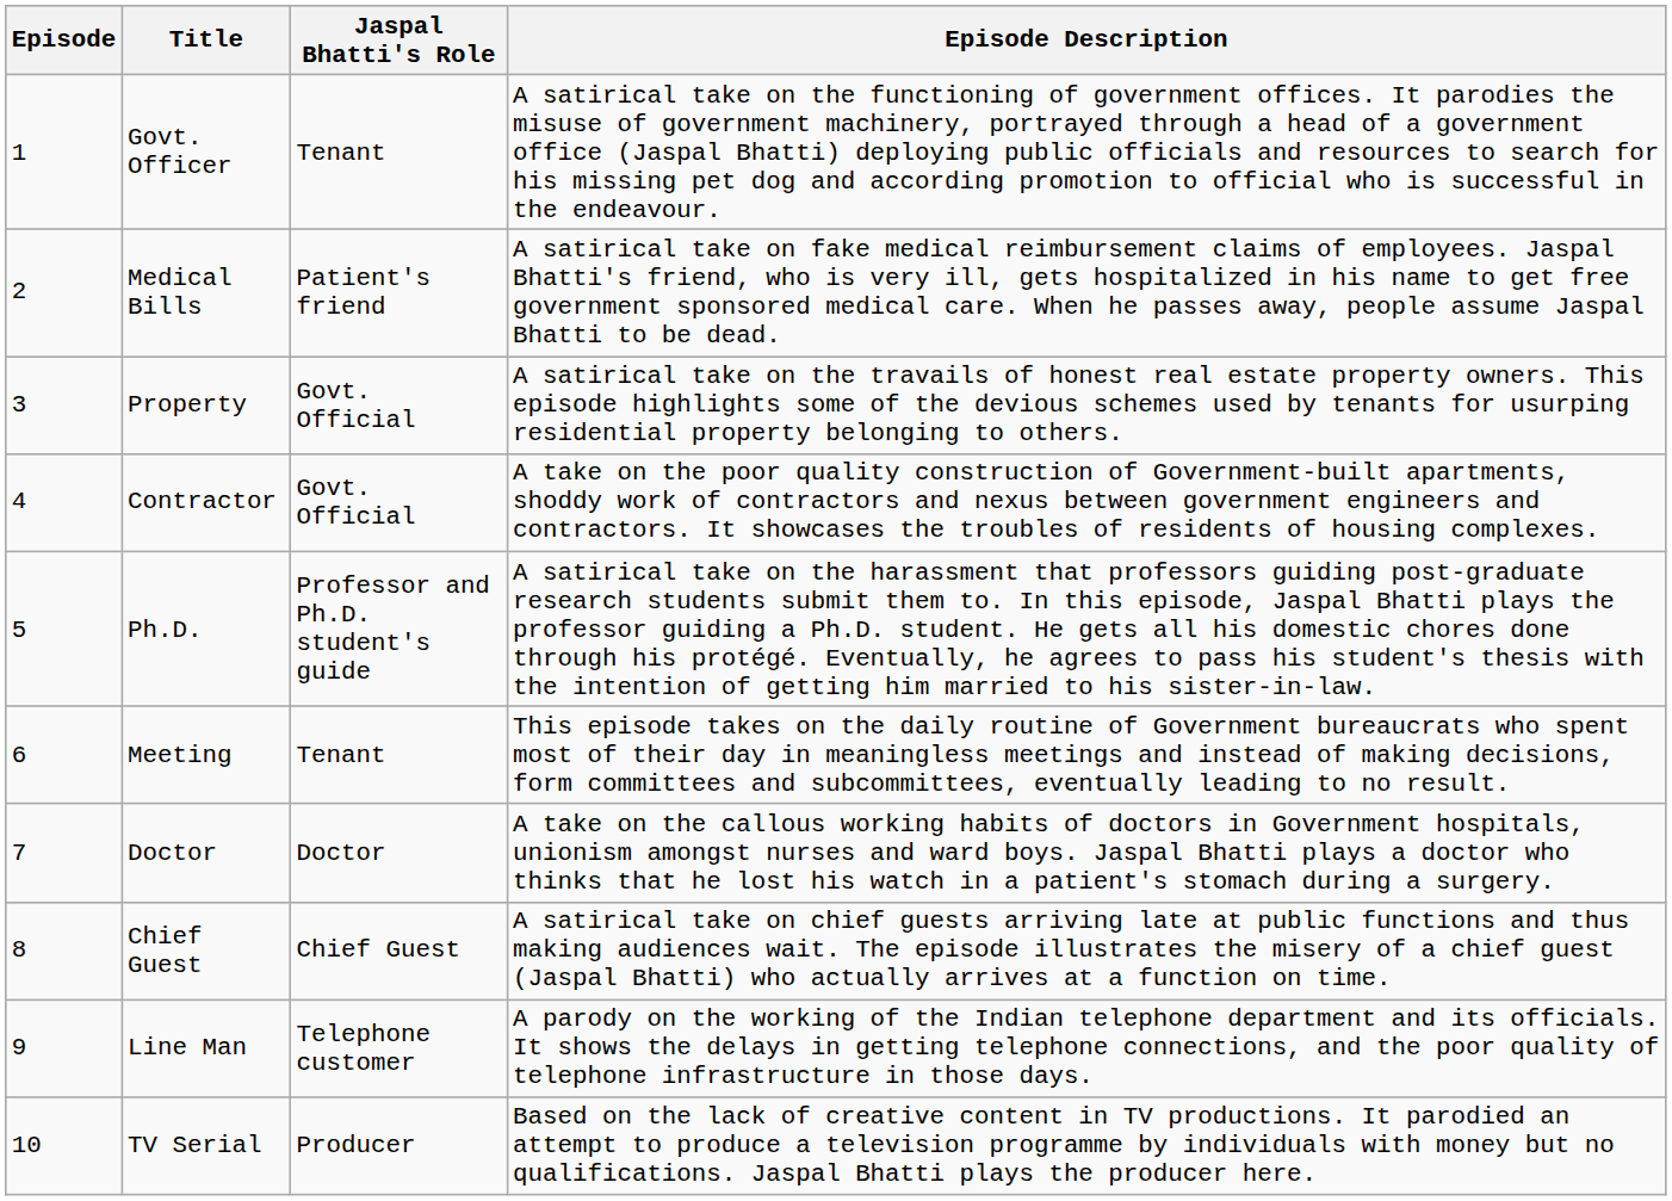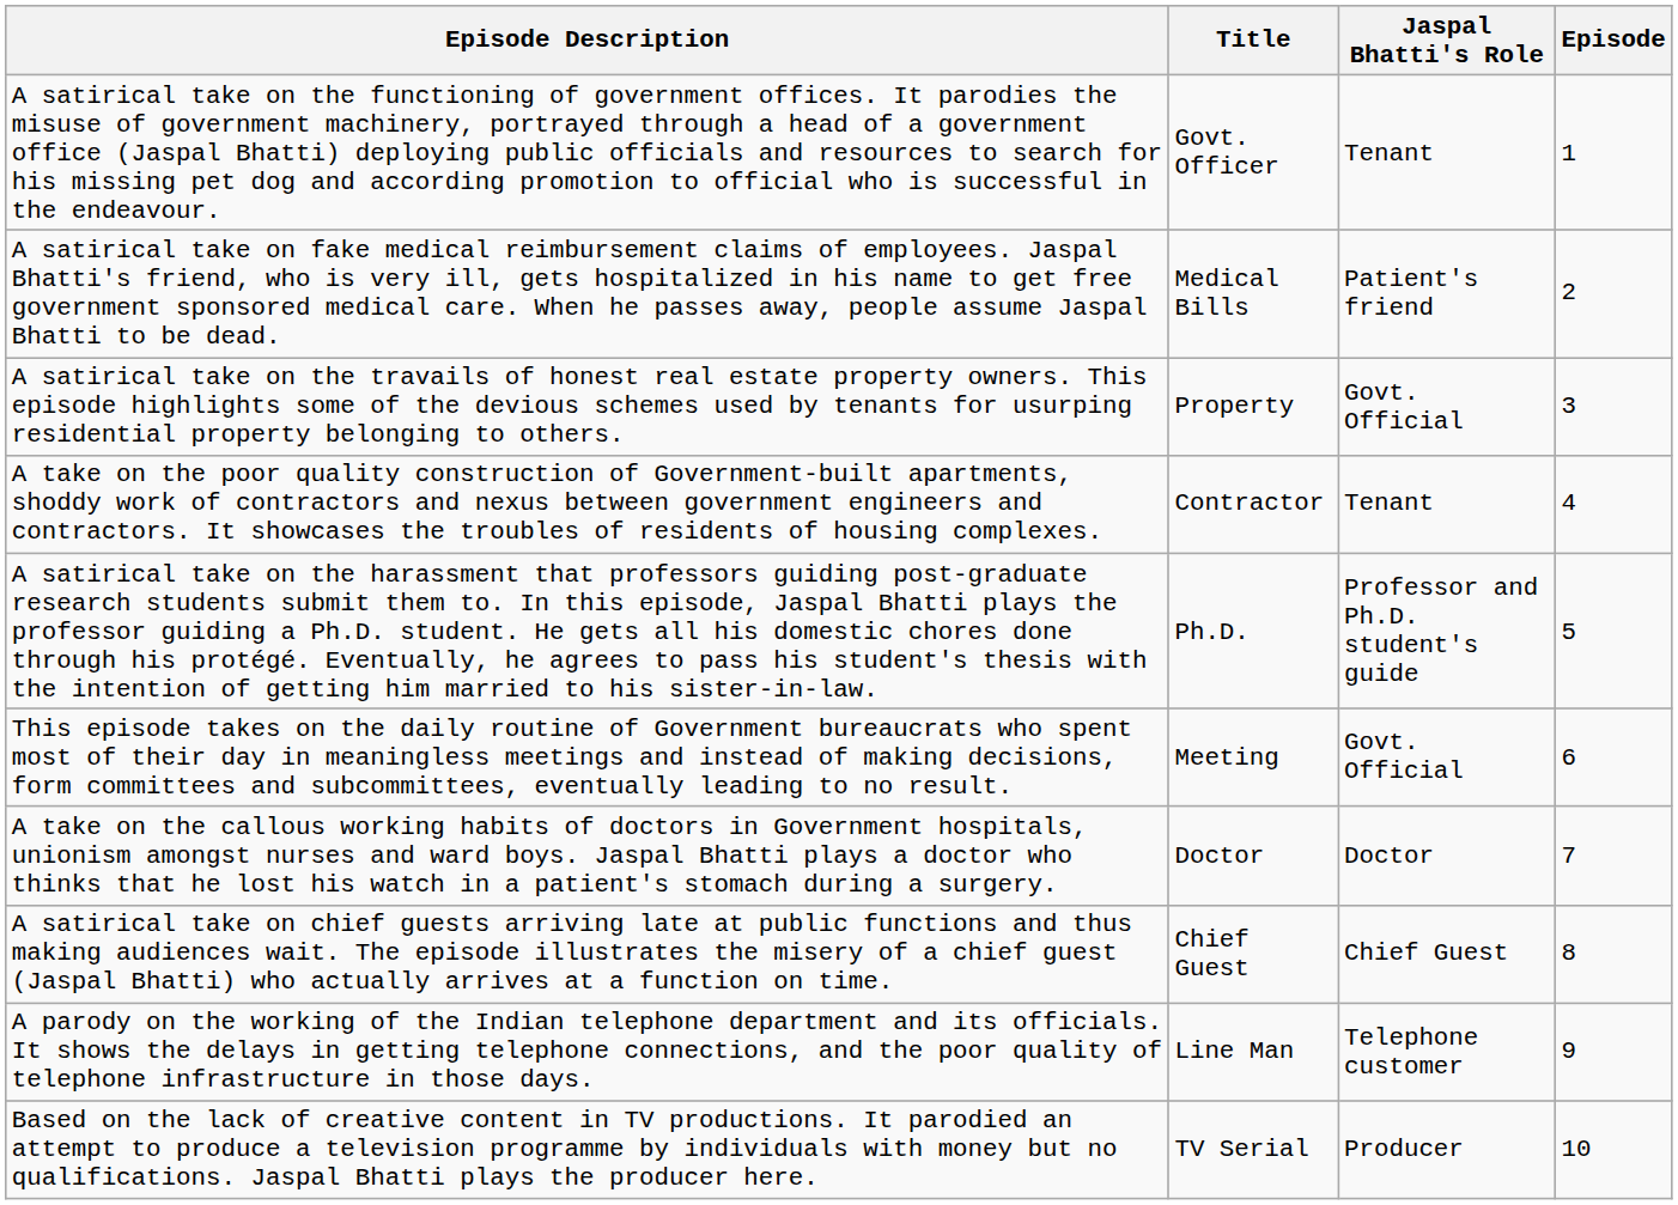columns swapped: Episode <-> Episode Description
Contractor | Jaspal Bhatti's Role: Govt. Official -> Tenant
Meeting | Jaspal Bhatti's Role: Tenant -> Govt. Official
